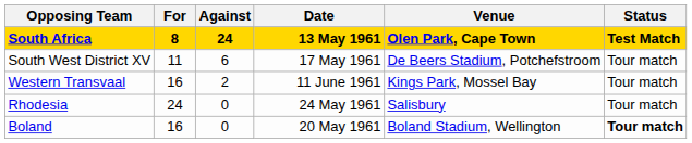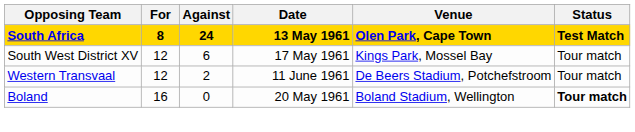South West District XV | For: 11 -> 12
South West District XV | Venue: De Beers Stadium, Potchefstroom -> Kings Park, Mossel Bay
Western Transvaal | For: 16 -> 12
Western Transvaal | Venue: Kings Park, Mossel Bay -> De Beers Stadium, Potchefstroom
- row: Rhodesia | 24 | 0 | 24 May 1961 | Salisbury | Tour match
